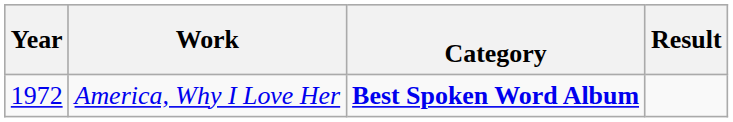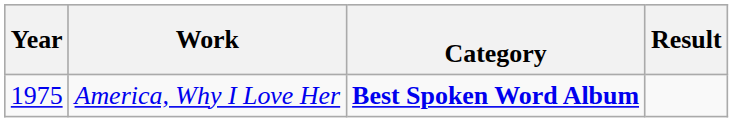America, Why I Love Her | Year: 1972 -> 1975
